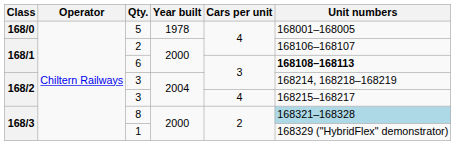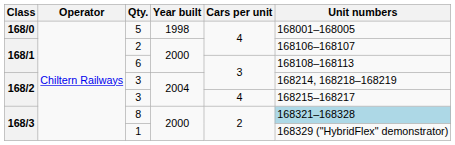5 | Year built: 1978 -> 1998
6 | Unit numbers: bold -> normal
